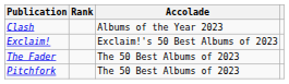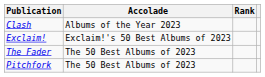columns swapped: Accolade <-> Rank
